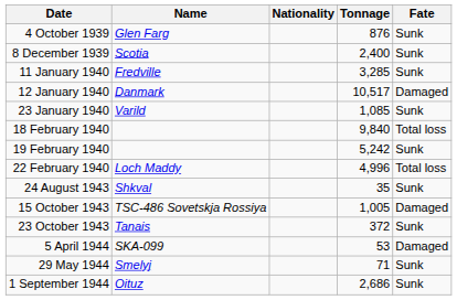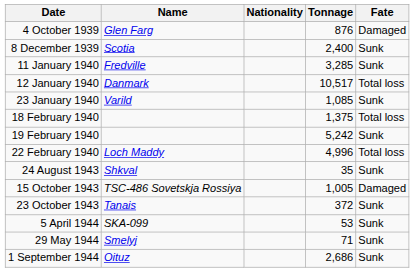4 October 1939 | Fate: Sunk -> Damaged
12 January 1940 | Fate: Damaged -> Total loss
18 February 1940 | Tonnage: 9,840 -> 1,375
5 April 1944 | Fate: Damaged -> Sunk
